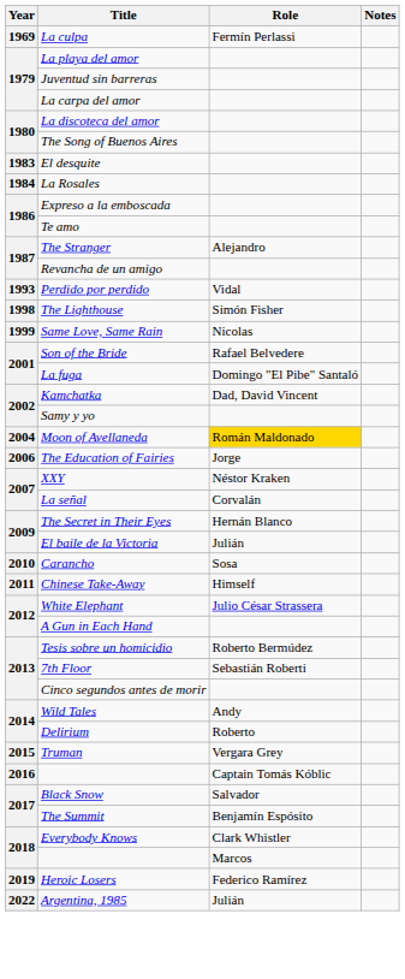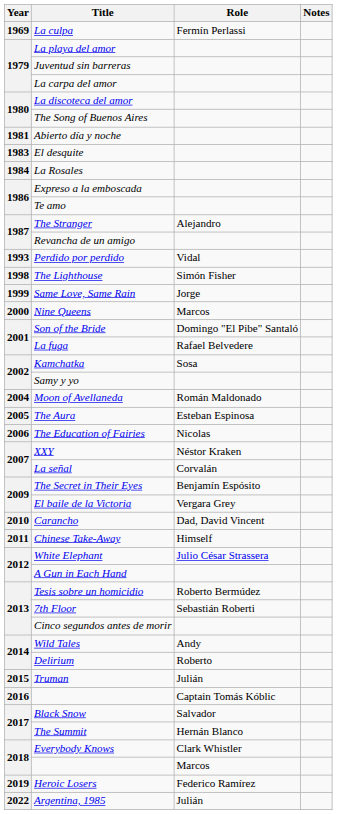+ row: 1981 | Abierto día y noche
Same Love, Same Rain | Role: Nicolas -> Jorge
+ row: 2000 | Nine Queens | Marcos
Son of the Bride | Role: Rafael Belvedere -> Domingo "El Pibe" Santaló
La fuga | Role: Domingo "El Pibe" Santaló -> Rafael Belvedere
Kamchatka | Role: Dad, David Vincent -> Sosa
Moon of Avellaneda | Role: gold background -> no background
+ row: 2005 | The Aura | Esteban Espinosa
The Education of Fairies | Role: Jorge -> Nicolas
The Secret in Their Eyes | Role: Hernán Blanco -> Benjamín Espósito
El baile de la Victoria | Role: Julián -> Vergara Grey
Carancho | Role: Sosa -> Dad, David Vincent
Truman | Role: Vergara Grey -> Julián
The Summit | Role: Benjamín Espósito -> Hernán Blanco
